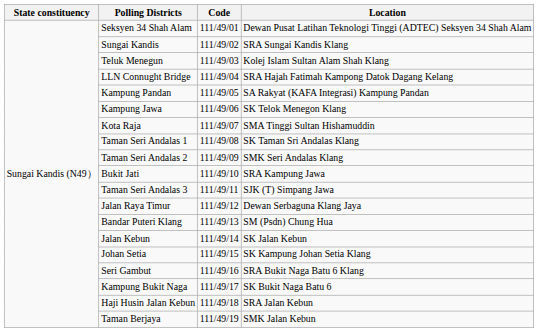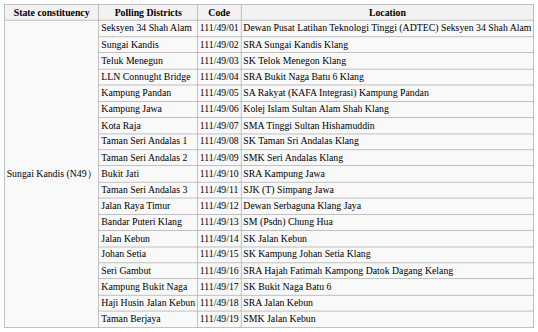Teluk Menegun | Location: Kolej Islam Sultan Alam Shah Klang -> SK Telok Menegon Klang
LLN Connught Bridge | Location: SRA Hajah Fatimah Kampong Datok Dagang Kelang -> SRA Bukit Naga Batu 6 Klang
Kampung Jawa | Location: SK Telok Menegon Klang -> Kolej Islam Sultan Alam Shah Klang
Seri Gambut | Location: SRA Bukit Naga Batu 6 Klang -> SRA Hajah Fatimah Kampong Datok Dagang Kelang
